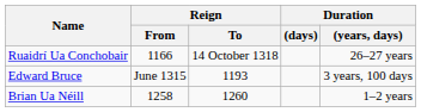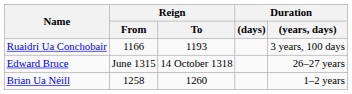Ruaidrí Ua Conchobair | Reign / To: 14 October 1318 -> 1193
Ruaidrí Ua Conchobair | Duration / (years, days): 26–27 years -> 3 years, 100 days
Edward Bruce | Reign / To: 1193 -> 14 October 1318
Edward Bruce | Duration / (years, days): 3 years, 100 days -> 26–27 years
